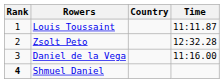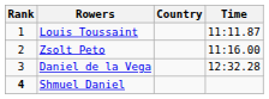Zsolt Peto | Time: 12:32.28 -> 11:16.00
Daniel de la Vega | Time: 11:16.00 -> 12:32.28
